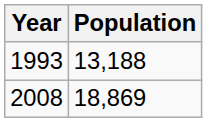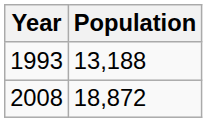2008 | Population: 18,869 -> 18,872
